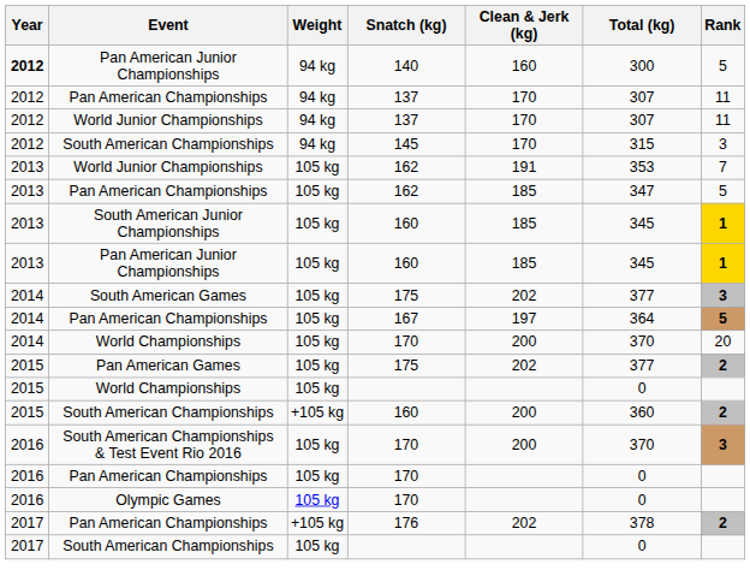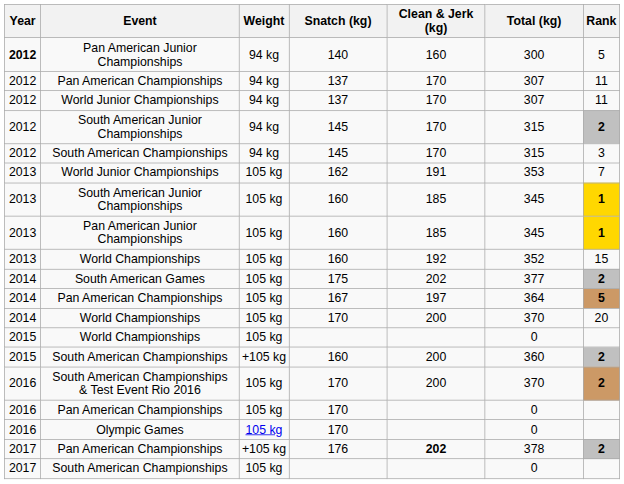+ row: 2012 | South American Junior Championships | 94 kg | 145 | 170 | 315 | 2
- row: 2013 | Pan American Championships | 105 kg | 162 | 185 | 347 | 5
+ row: 2013 | World Championships | 105 kg | 160 | 192 | 352 | 15
South American Games | Rank: 3 -> 2
- row: 2015 | Pan American Games | 105 kg | 175 | 202 | 377 | 2
South American Championships & Test Event Rio 2016 | Rank: 3 -> 2
Pan American Championships / 176 | Clean & Jerk (kg): normal -> bold
